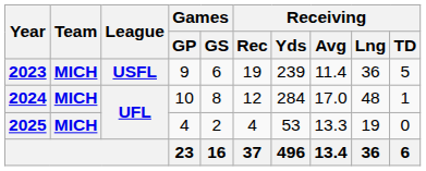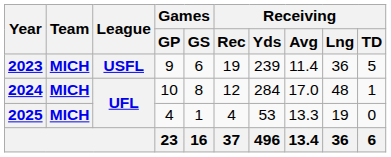2025 | Games / GS: 2 -> 1
